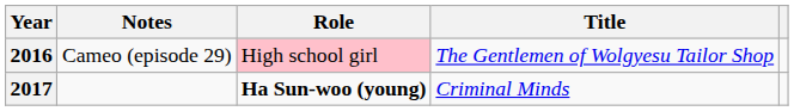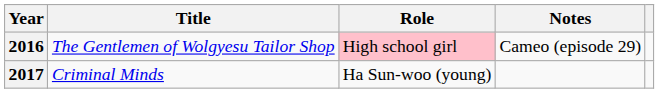columns swapped: Title <-> Notes
2017 | Role: bold -> normal
